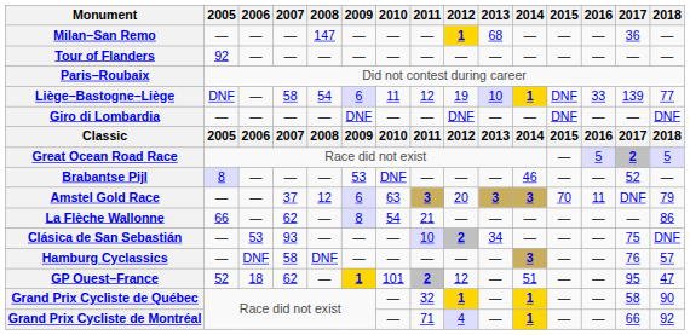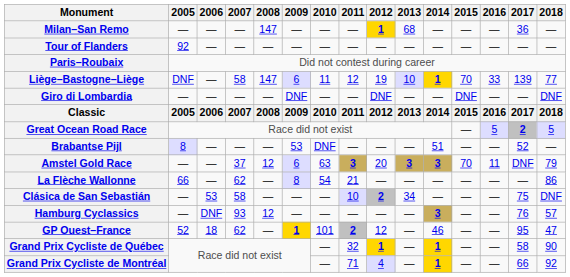Liège–Bastogne–Liège | 2008: 54 -> 147
Liège–Bastogne–Liège | 2015: DNF -> 70
Brabantse Pijl | 2014: 46 -> 51
Clásica de San Sebastián | 2007: 93 -> 58
Hamburg Cyclassics | 2007: 58 -> 93
Hamburg Cyclassics | 2008: DNF -> 12
GP Ouest–France | 2014: 51 -> 46
